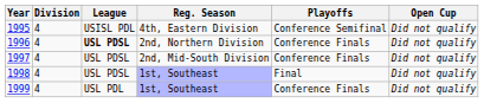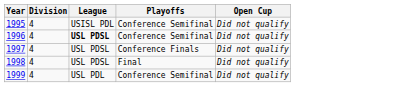- column: Reg. Season | 4th, Eastern Division | 2nd, Northern Division | 2nd, Mid-South Division | 1st, Southeast | 1st, Southeast
1996 | Playoffs: Conference Finals -> Conference Semifinal
1999 | Playoffs: Conference Finals -> Conference Semifinal
